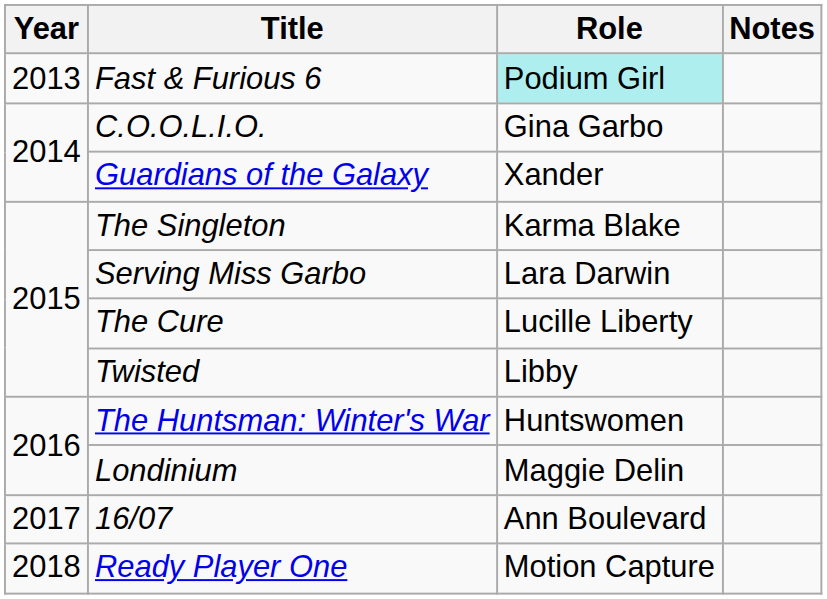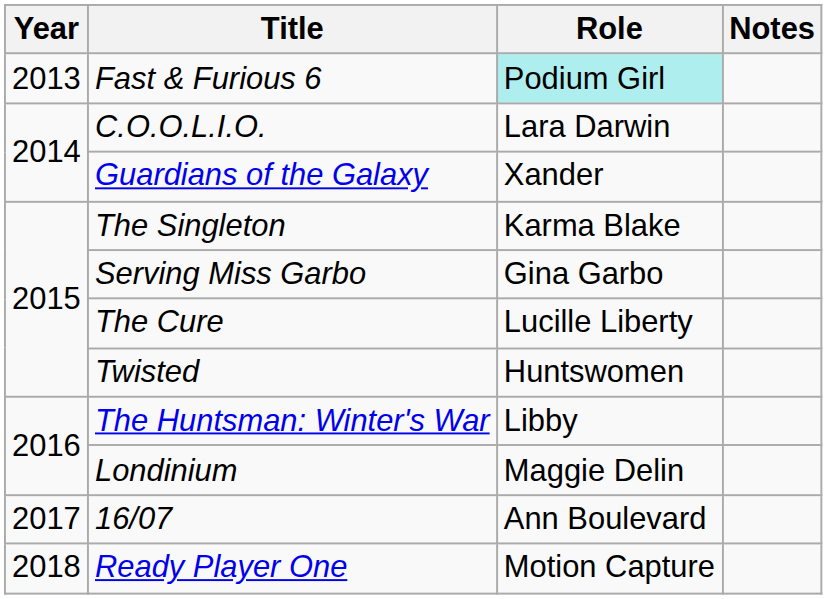C.O.O.L.I.O. | Role: Gina Garbo -> Lara Darwin
Serving Miss Garbo | Role: Lara Darwin -> Gina Garbo
Twisted | Role: Libby -> Huntswomen
The Huntsman: Winter's War | Role: Huntswomen -> Libby
